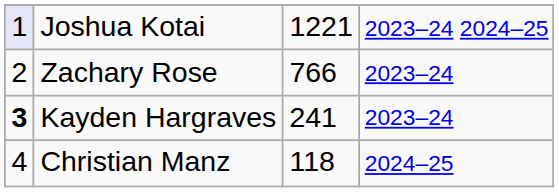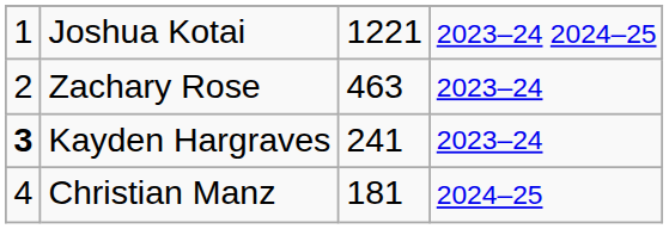Joshua Kotai | column 1: lavender background -> no background
Zachary Rose | column 3: 766 -> 463
Christian Manz | column 3: 118 -> 181
